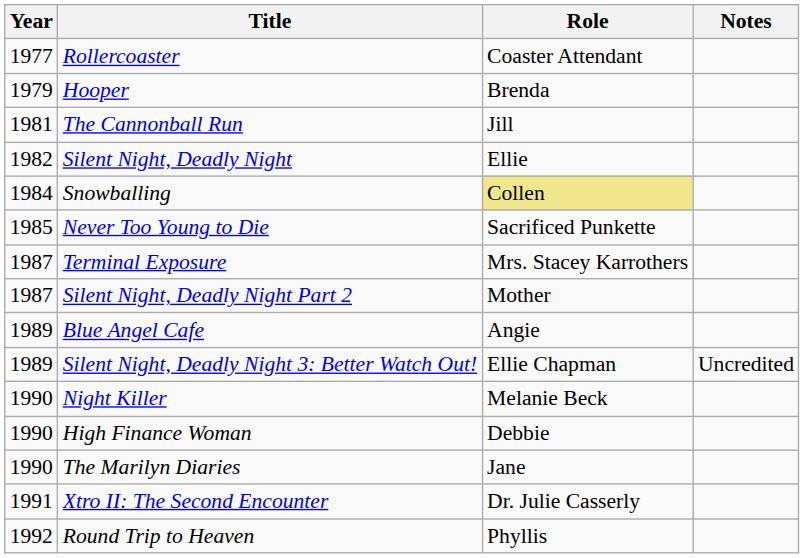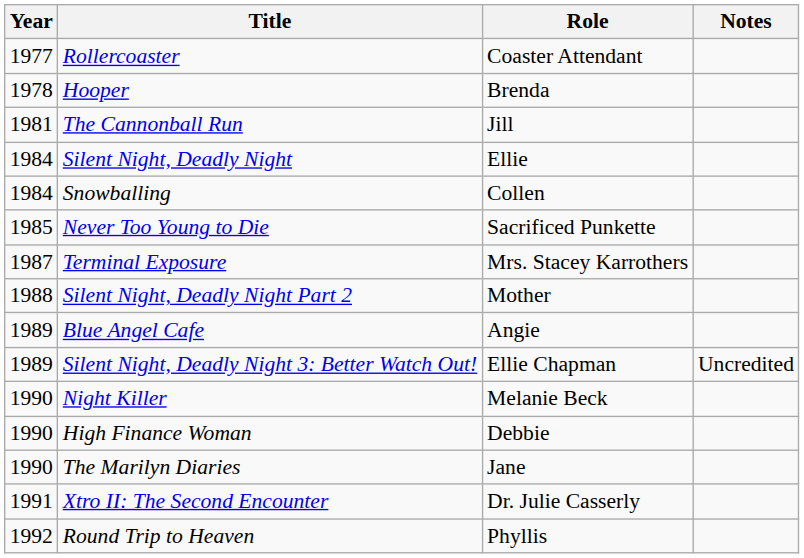Hooper | Year: 1979 -> 1978
Silent Night, Deadly Night | Year: 1982 -> 1984
Snowballing | Role: khaki background -> no background
Silent Night, Deadly Night Part 2 | Year: 1987 -> 1988
